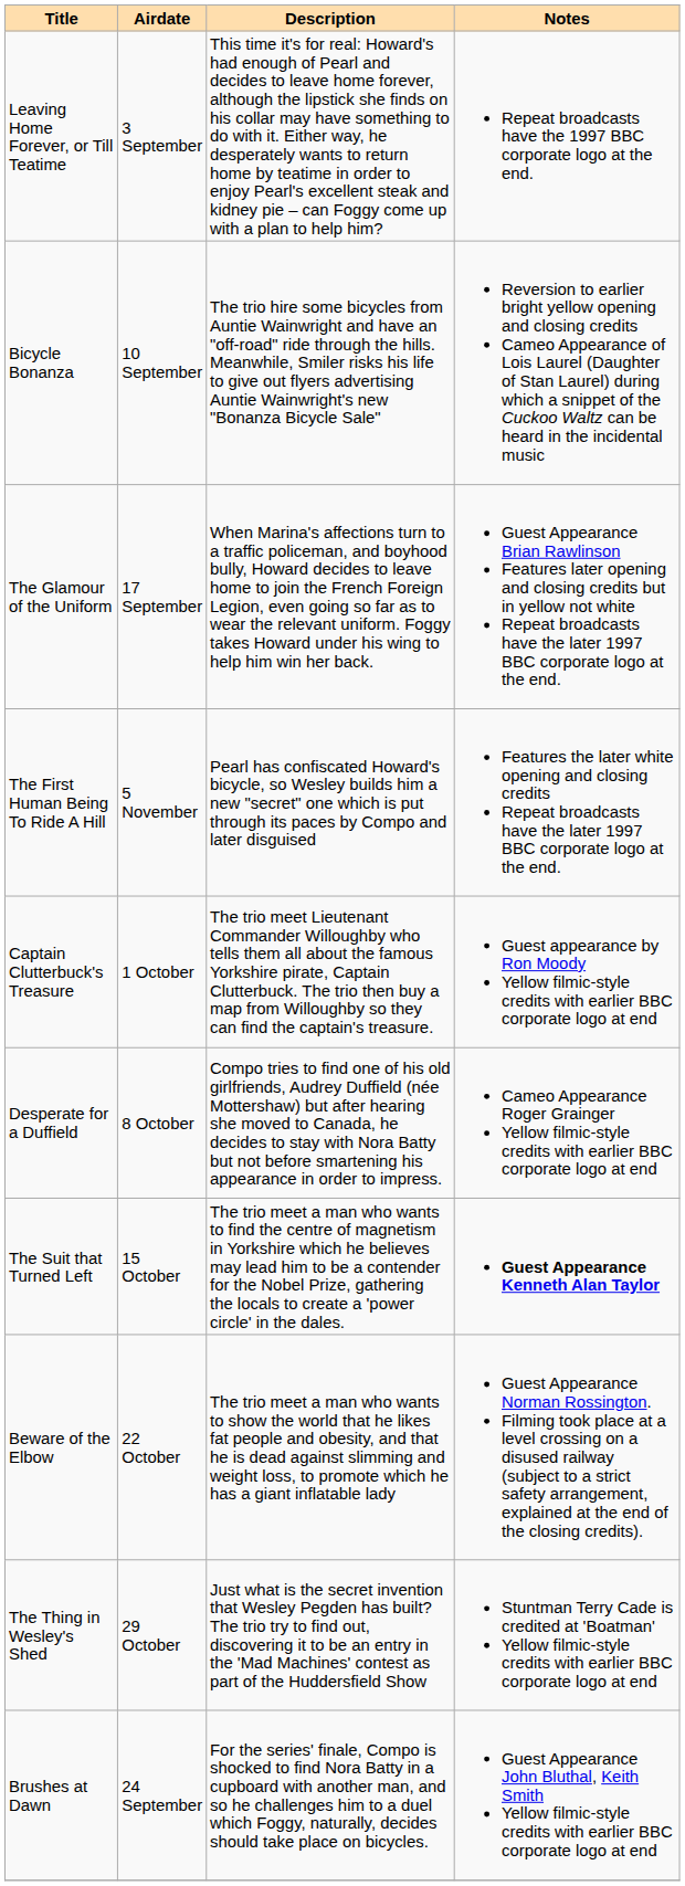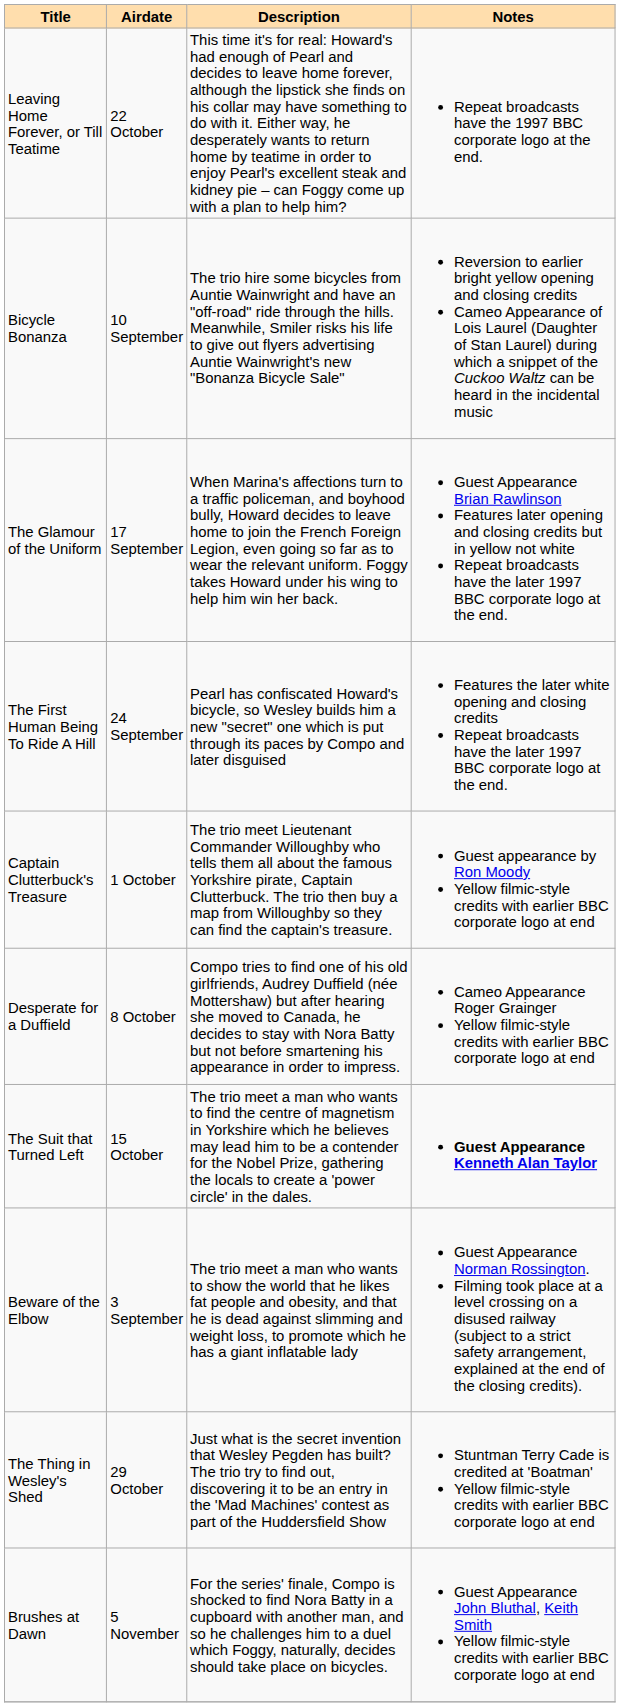Leaving Home Forever, or Till Teatime | Airdate: 3 September -> 22 October
The First Human Being To Ride A Hill | Airdate: 5 November -> 24 September
Beware of the Elbow | Airdate: 22 October -> 3 September
Brushes at Dawn | Airdate: 24 September -> 5 November
